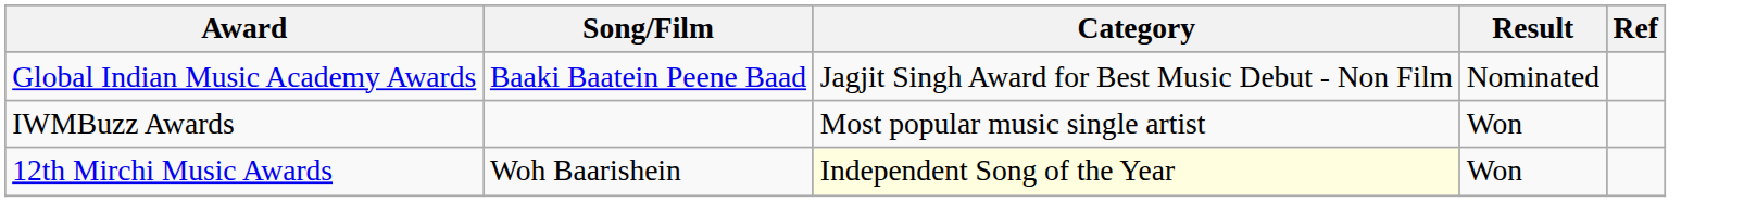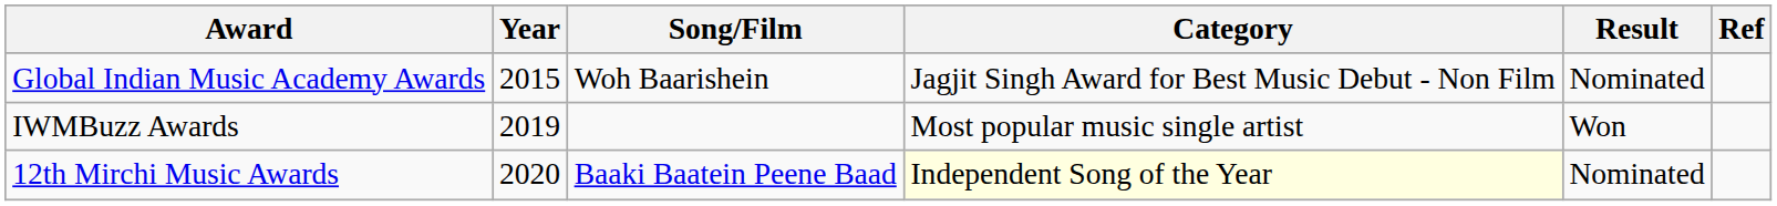+ column: Year | 2015 | 2019 | 2020
Global Indian Music Academy Awards | Song/Film: Baaki Baatein Peene Baad -> Woh Baarishein
12th Mirchi Music Awards | Song/Film: Woh Baarishein -> Baaki Baatein Peene Baad
12th Mirchi Music Awards | Result: Won -> Nominated
